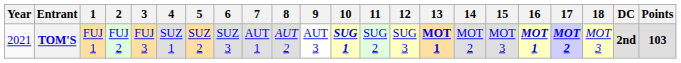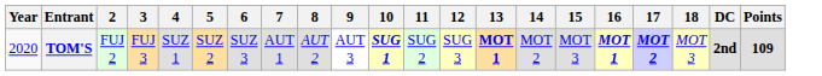- column: 1 | FUJ 1
TOM'S | Year: 2021 -> 2020
TOM'S | Points: 103 -> 109
